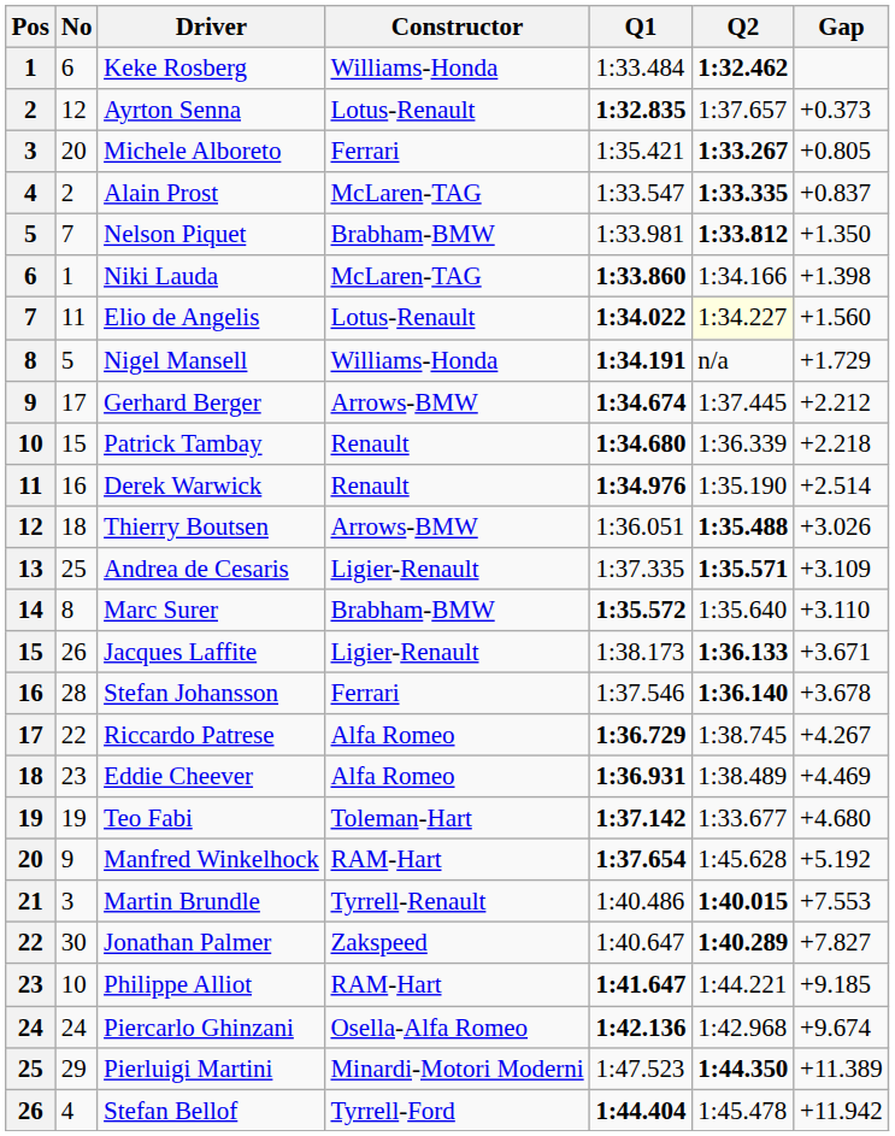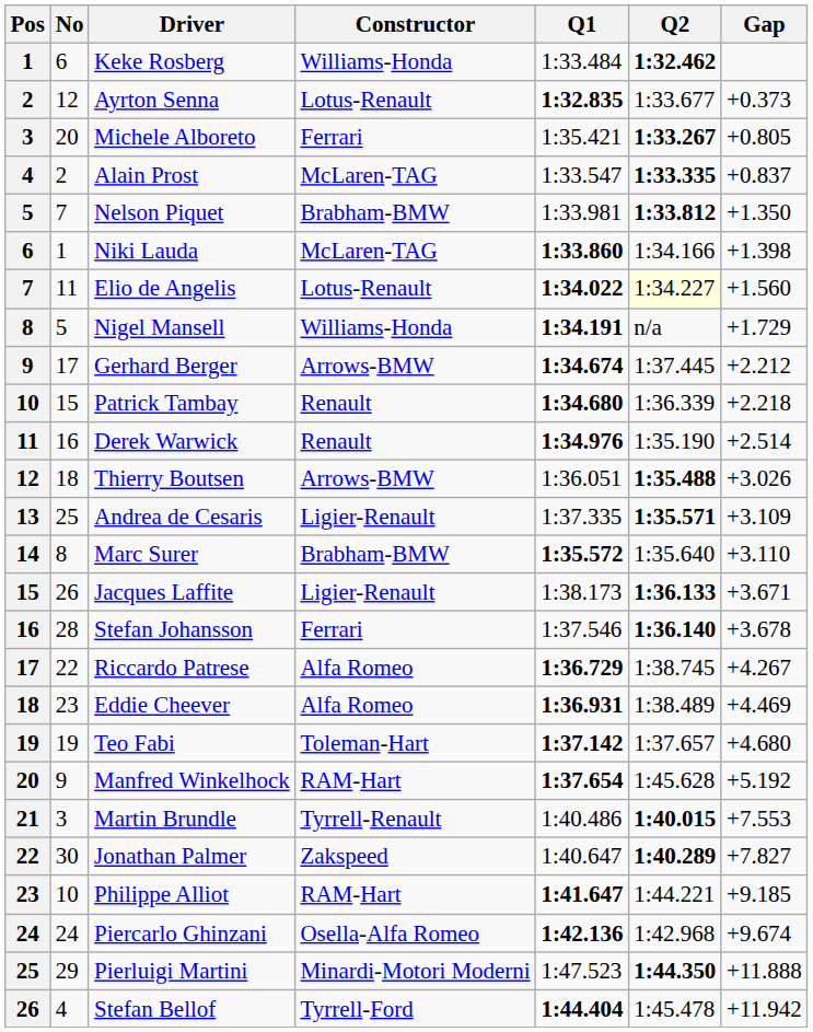Ayrton Senna | Q2: 1:37.657 -> 1:33.677
Teo Fabi | Q2: 1:33.677 -> 1:37.657
Pierluigi Martini | Gap: +11.389 -> +11.888
